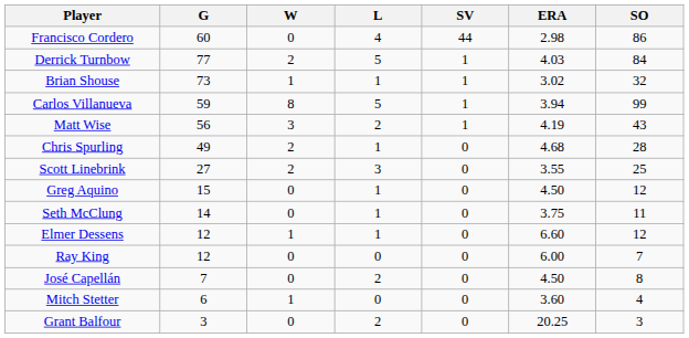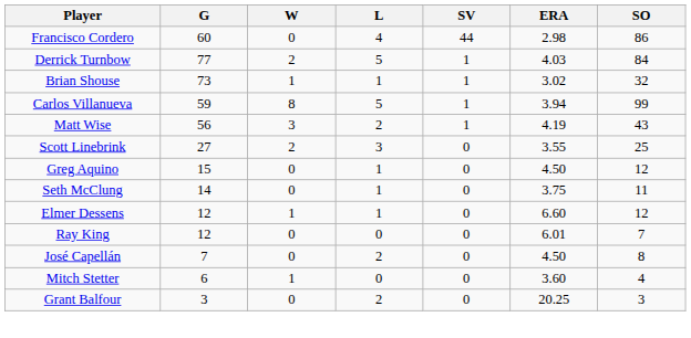- row: Chris Spurling | 49 | 2 | 1 | 0 | 4.68 | 28
Ray King | ERA: 6.00 -> 6.01
